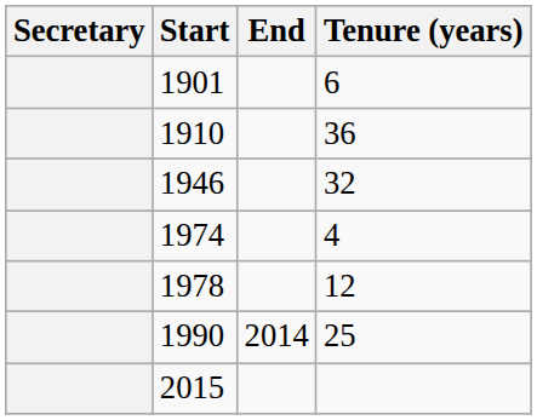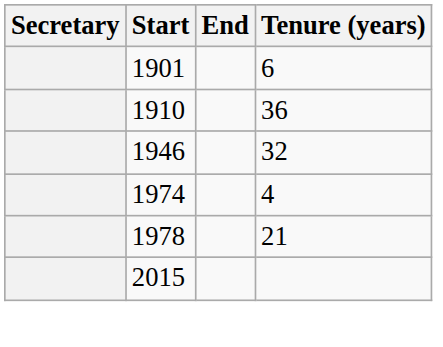1978 | Tenure (years): 12 -> 21
- row: 1990 | 2014 | 25
